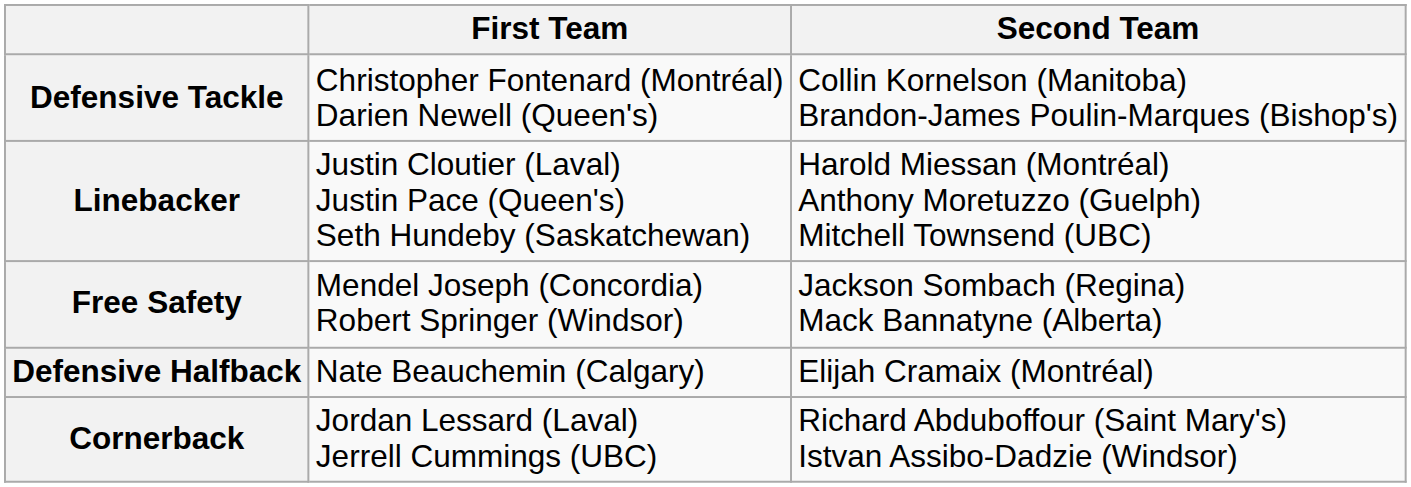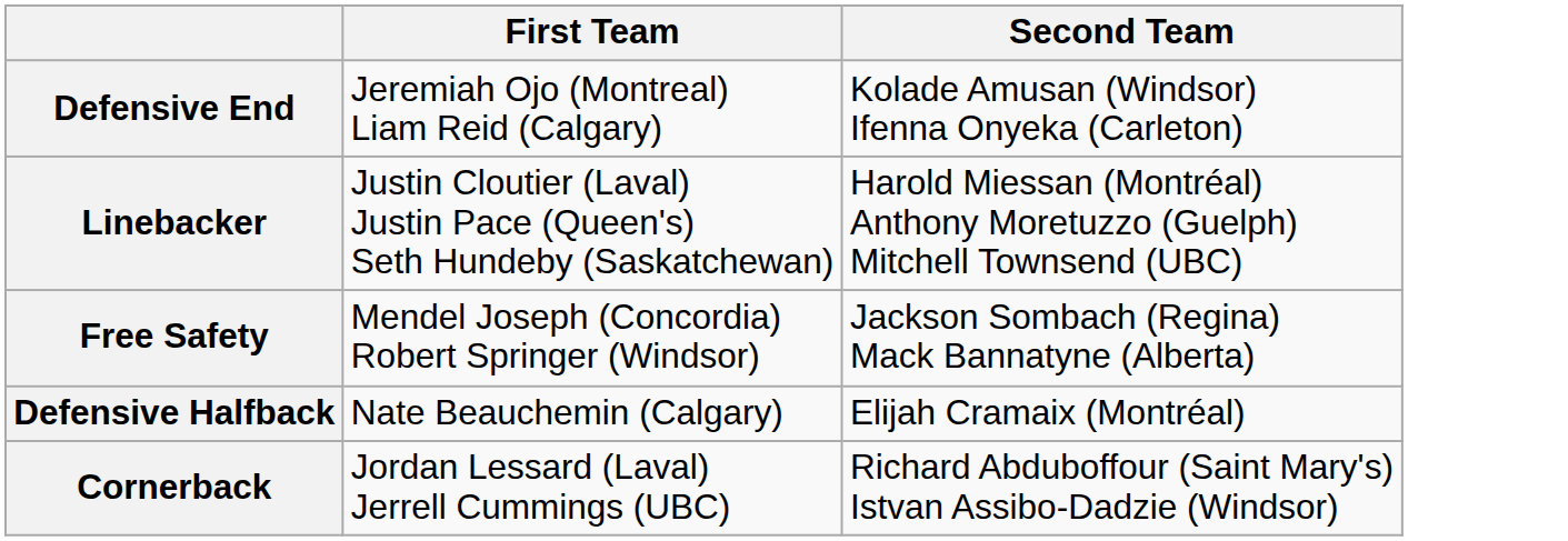- row: Defensive Tackle | Christopher Fontenard (Montréal) Darien Newell (Queen's) | Collin Kornelson (Manitoba) Brandon-James Poulin-Marques (Bishop's)
+ row: Defensive End | Jeremiah Ojo (Montreal) Liam Reid (Calgary) | Kolade Amusan (Windsor) Ifenna Onyeka (Carleton)
